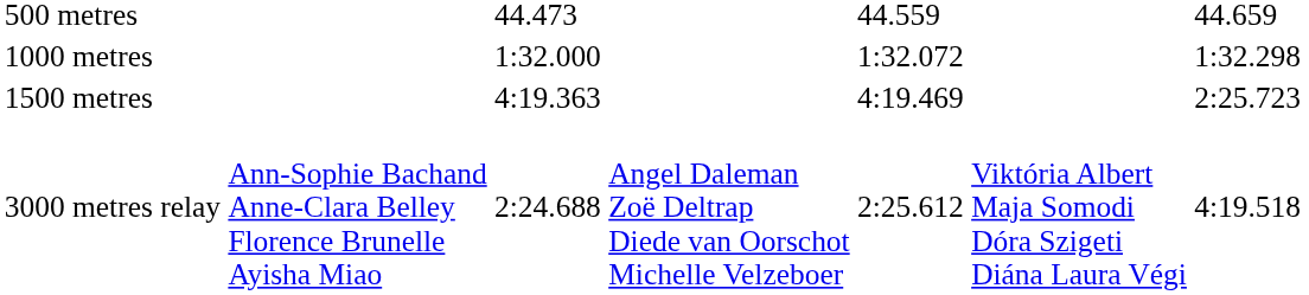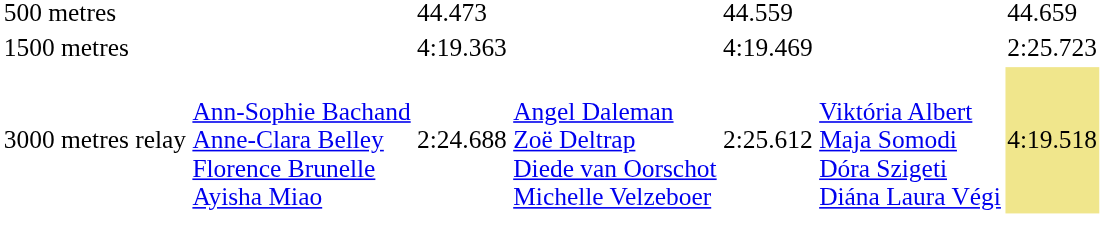- row: 1000 metres | 1:32.000 | 1:32.072 | 1:32.298
3000 metres relay | column 7: no background -> khaki background
